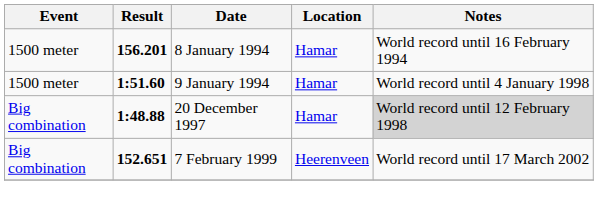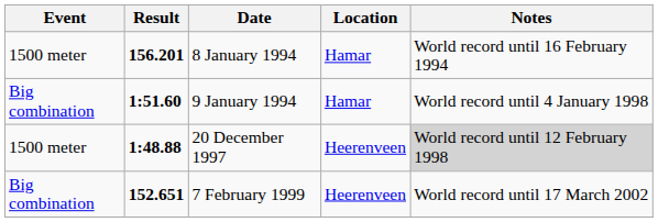9 January 1994 | Event: 1500 meter -> Big combination
20 December 1997 | Event: Big combination -> 1500 meter
20 December 1997 | Location: Hamar -> Heerenveen
